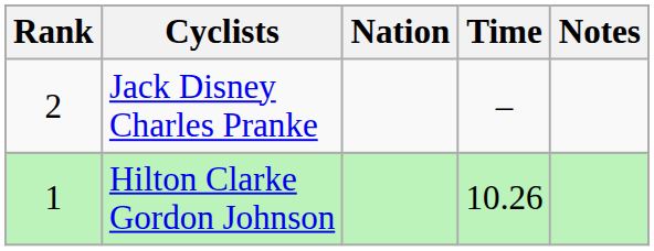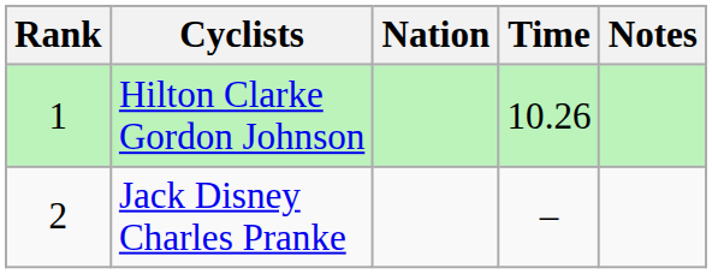rows swapped: Hilton Clarke Gordon Johnson <-> Jack Disney Charles Pranke
